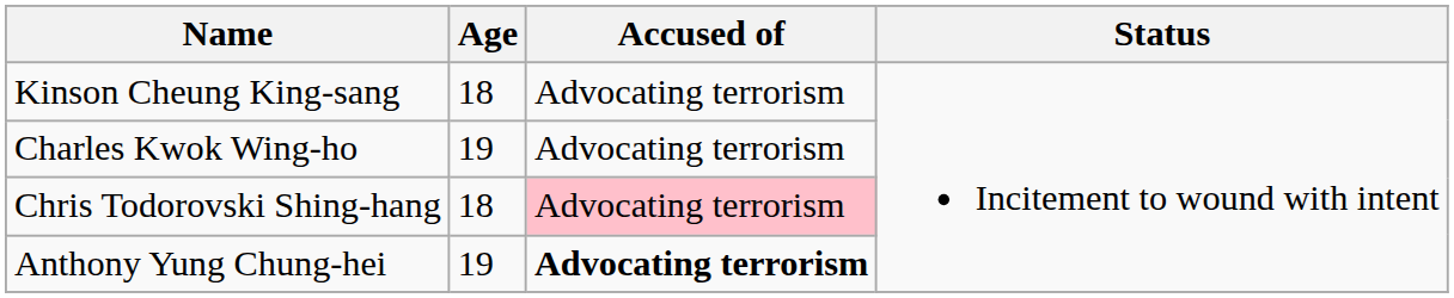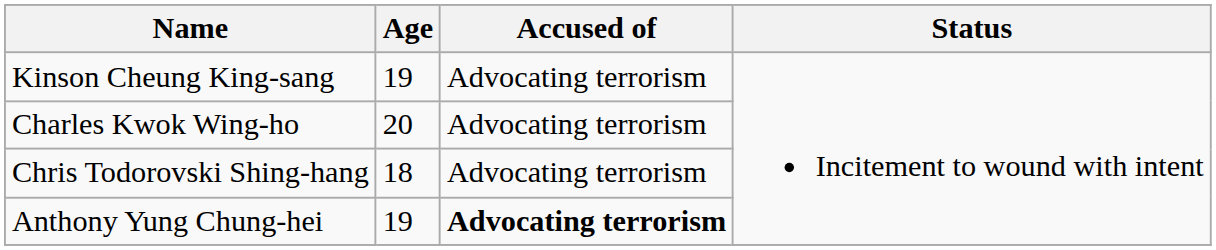Kinson Cheung King-sang | Age: 18 -> 19
Charles Kwok Wing-ho | Age: 19 -> 20
Chris Todorovski Shing-hang | Accused of: pink background -> no background
